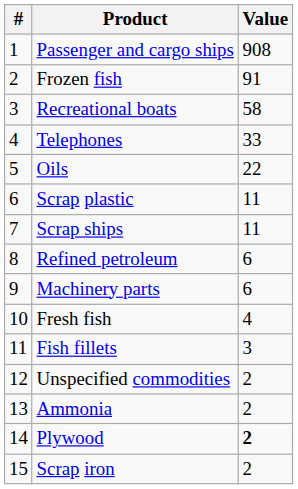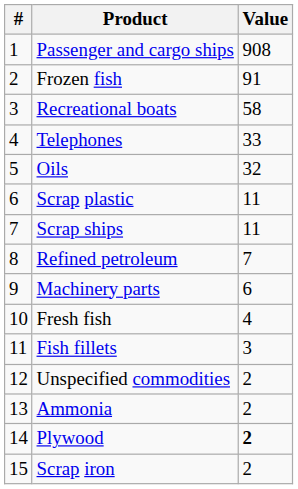Oils | Value: 22 -> 32
Refined petroleum | Value: 6 -> 7
